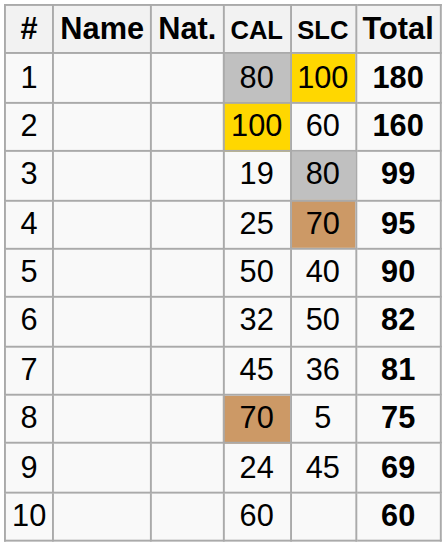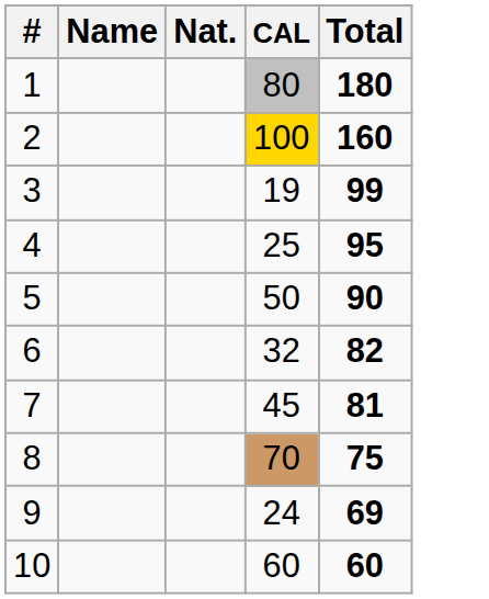- column: SLC | 100 | 60 | 80 | 70 | 40 | 50 | 36 | 5 | 45
